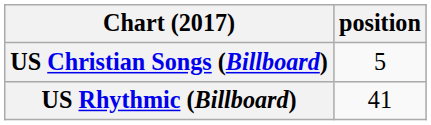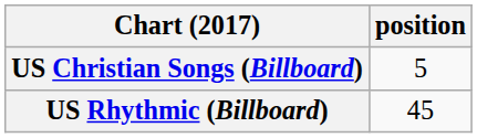US Rhythmic (Billboard) | position: 41 -> 45
